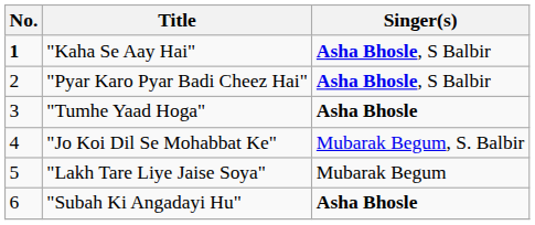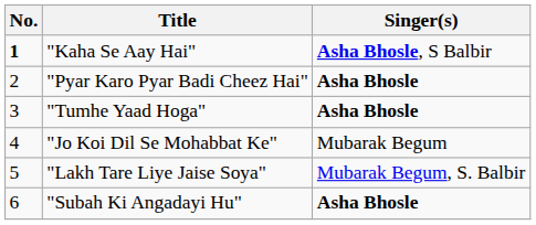"Pyar Karo Pyar Badi Cheez Hai" | Singer(s): Asha Bhosle, S Balbir -> Asha Bhosle
"Jo Koi Dil Se Mohabbat Ke" | Singer(s): Mubarak Begum, S. Balbir -> Mubarak Begum
"Lakh Tare Liye Jaise Soya" | Singer(s): Mubarak Begum -> Mubarak Begum, S. Balbir
